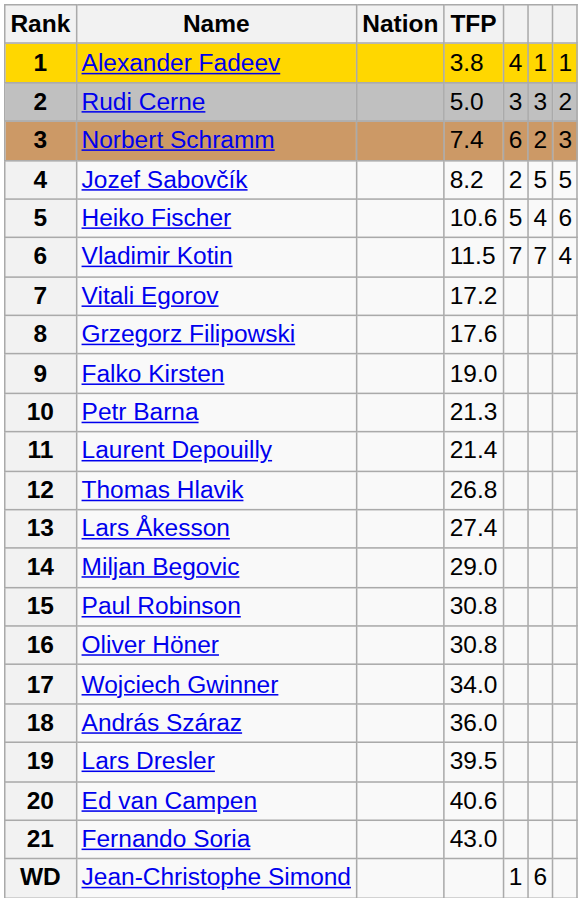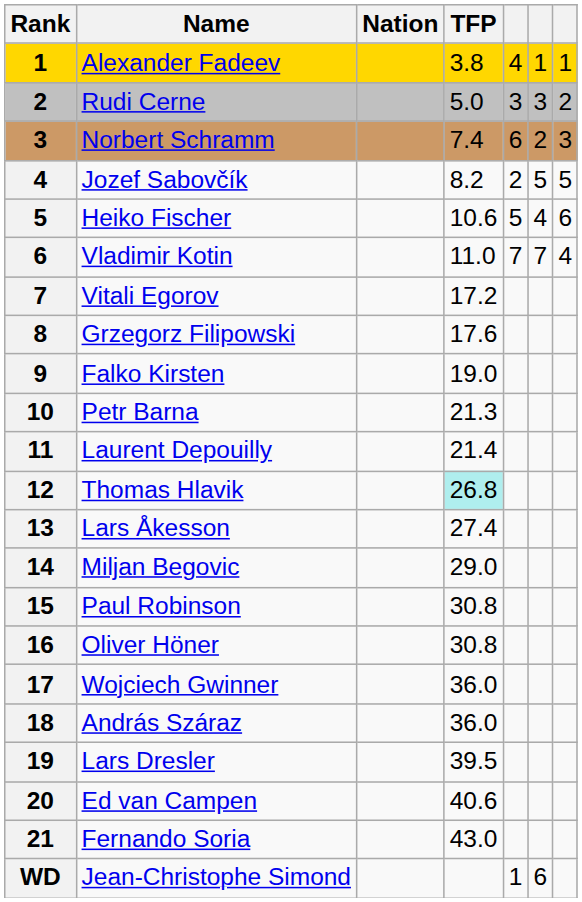Vladimir Kotin | TFP: 11.5 -> 11.0
Thomas Hlavik | TFP: no background -> paleturquoise background
Wojciech Gwinner | TFP: 34.0 -> 36.0
